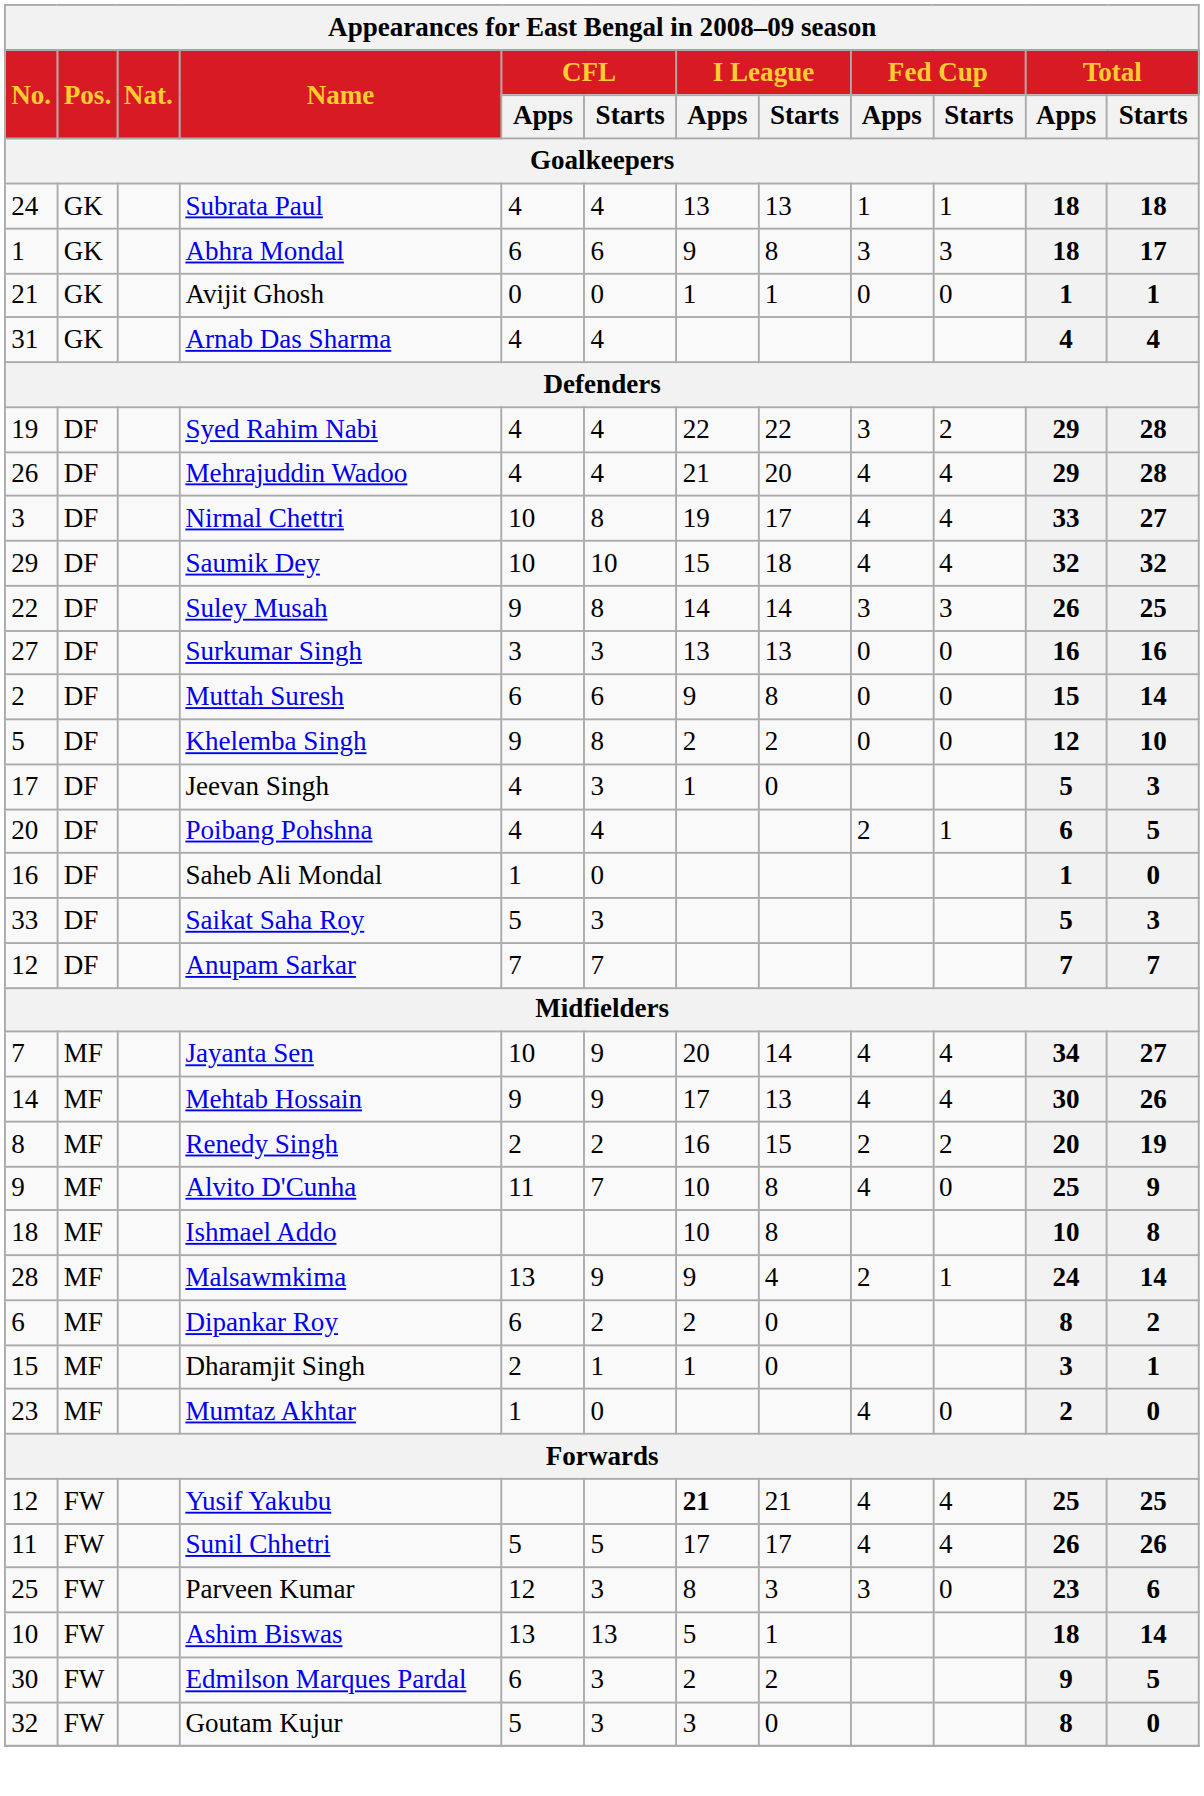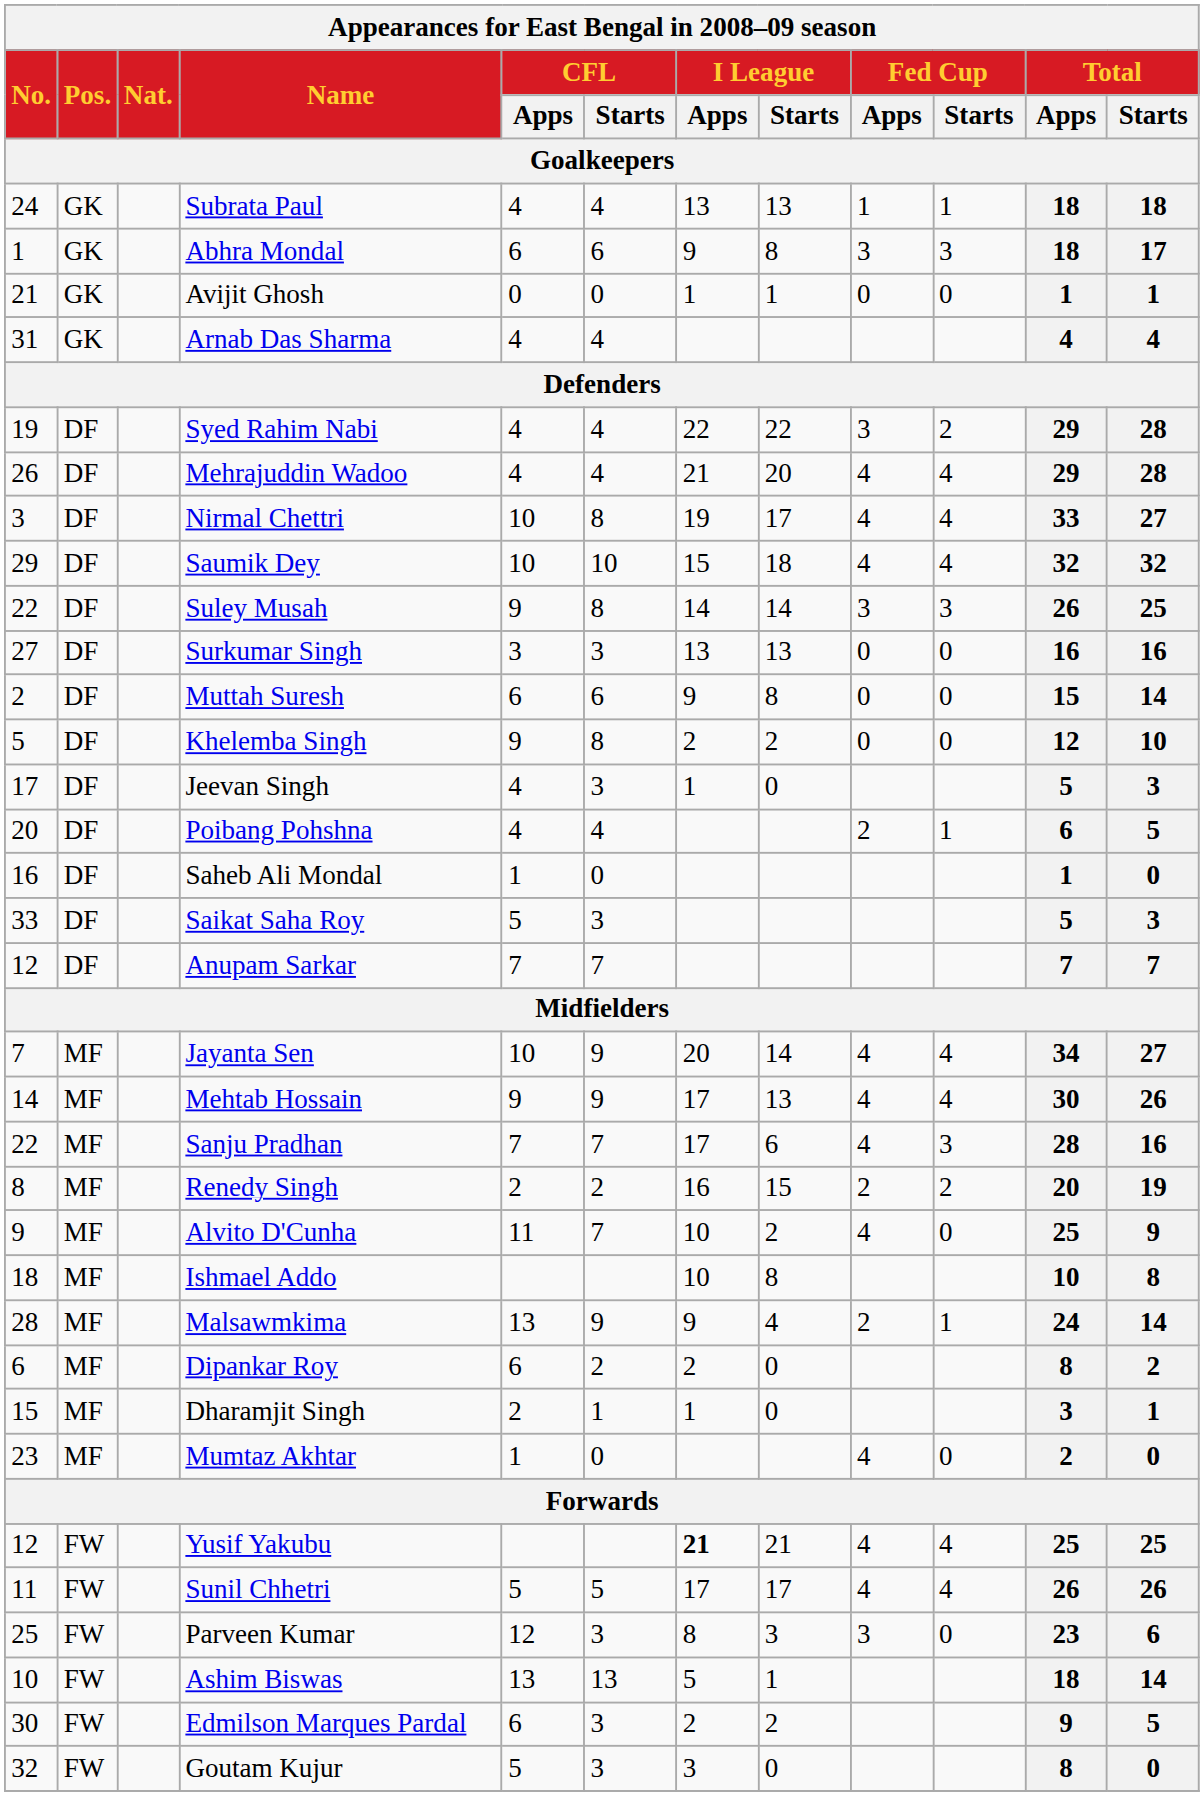+ row: 22 | MF | Sanju Pradhan | 7 | 7 | 17 | 6 | 4 | 3 | 28 | 16
Alvito D'Cunha | I League / Starts: 8 -> 2
